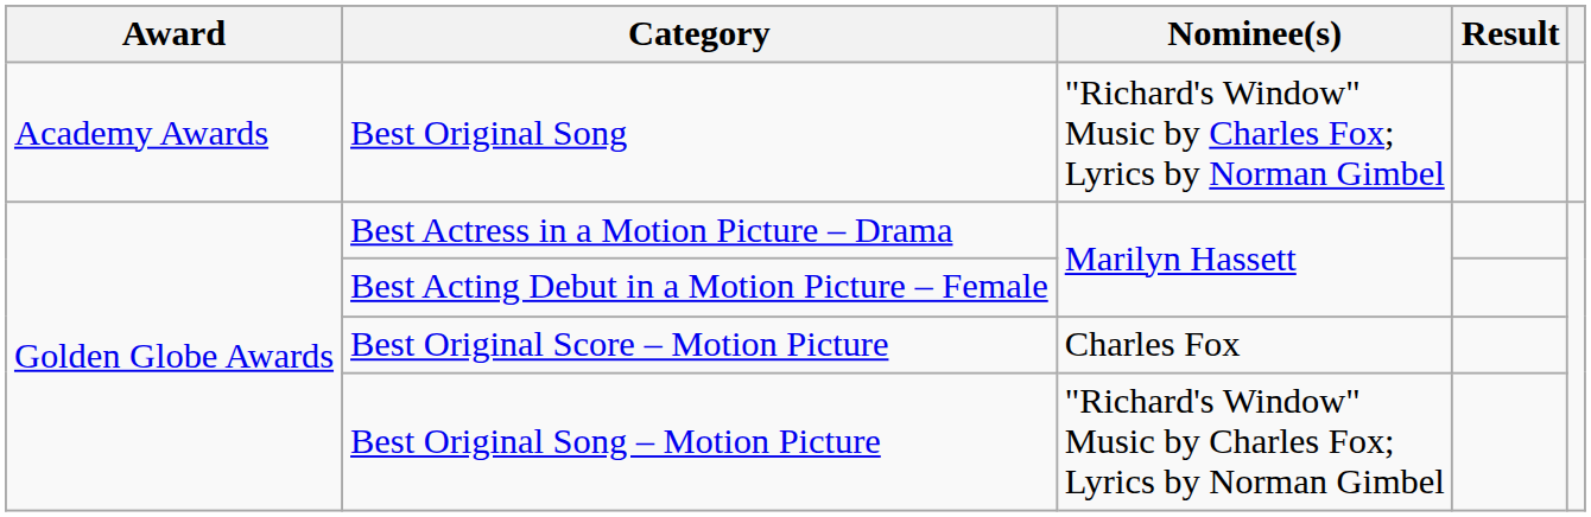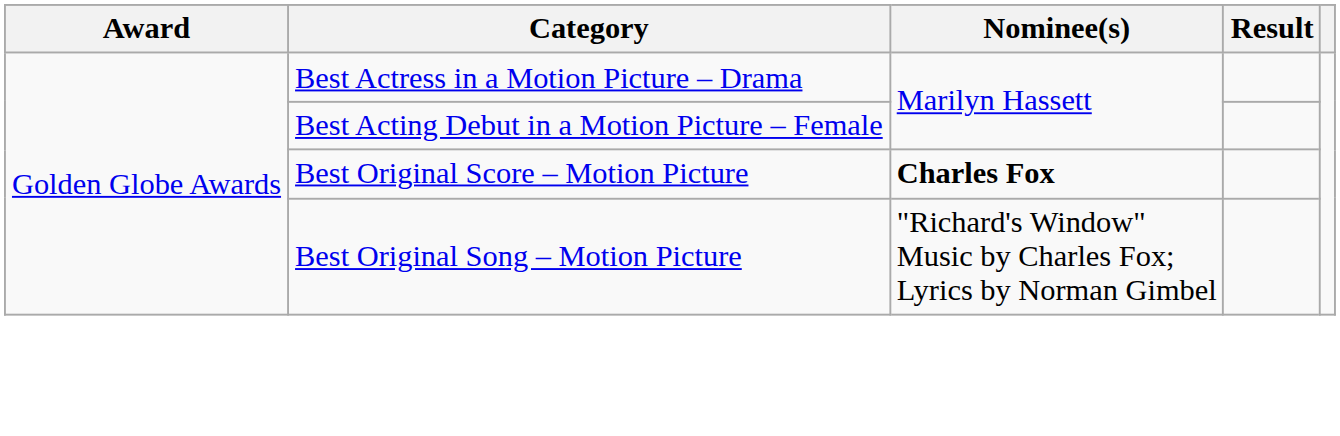- row: Academy Awards | Best Original Song | "Richard's Window" Music by Charles Fox; Lyrics by Norman Gimbel
Best Original Score – Motion Picture | Nominee(s): normal -> bold
